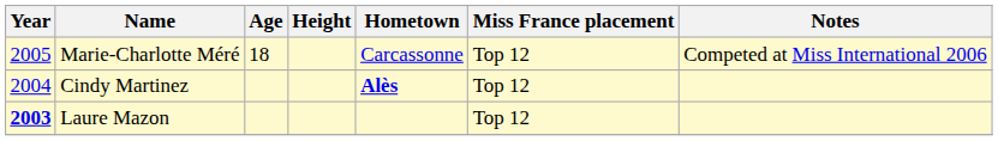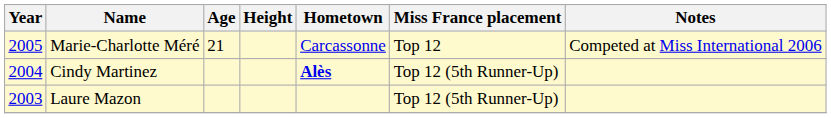Marie-Charlotte Méré | Age: 18 -> 21
Cindy Martinez | Miss France placement: Top 12 -> Top 12 (5th Runner-Up)
Laure Mazon | Year: bold -> normal
Laure Mazon | Miss France placement: Top 12 -> Top 12 (5th Runner-Up)
